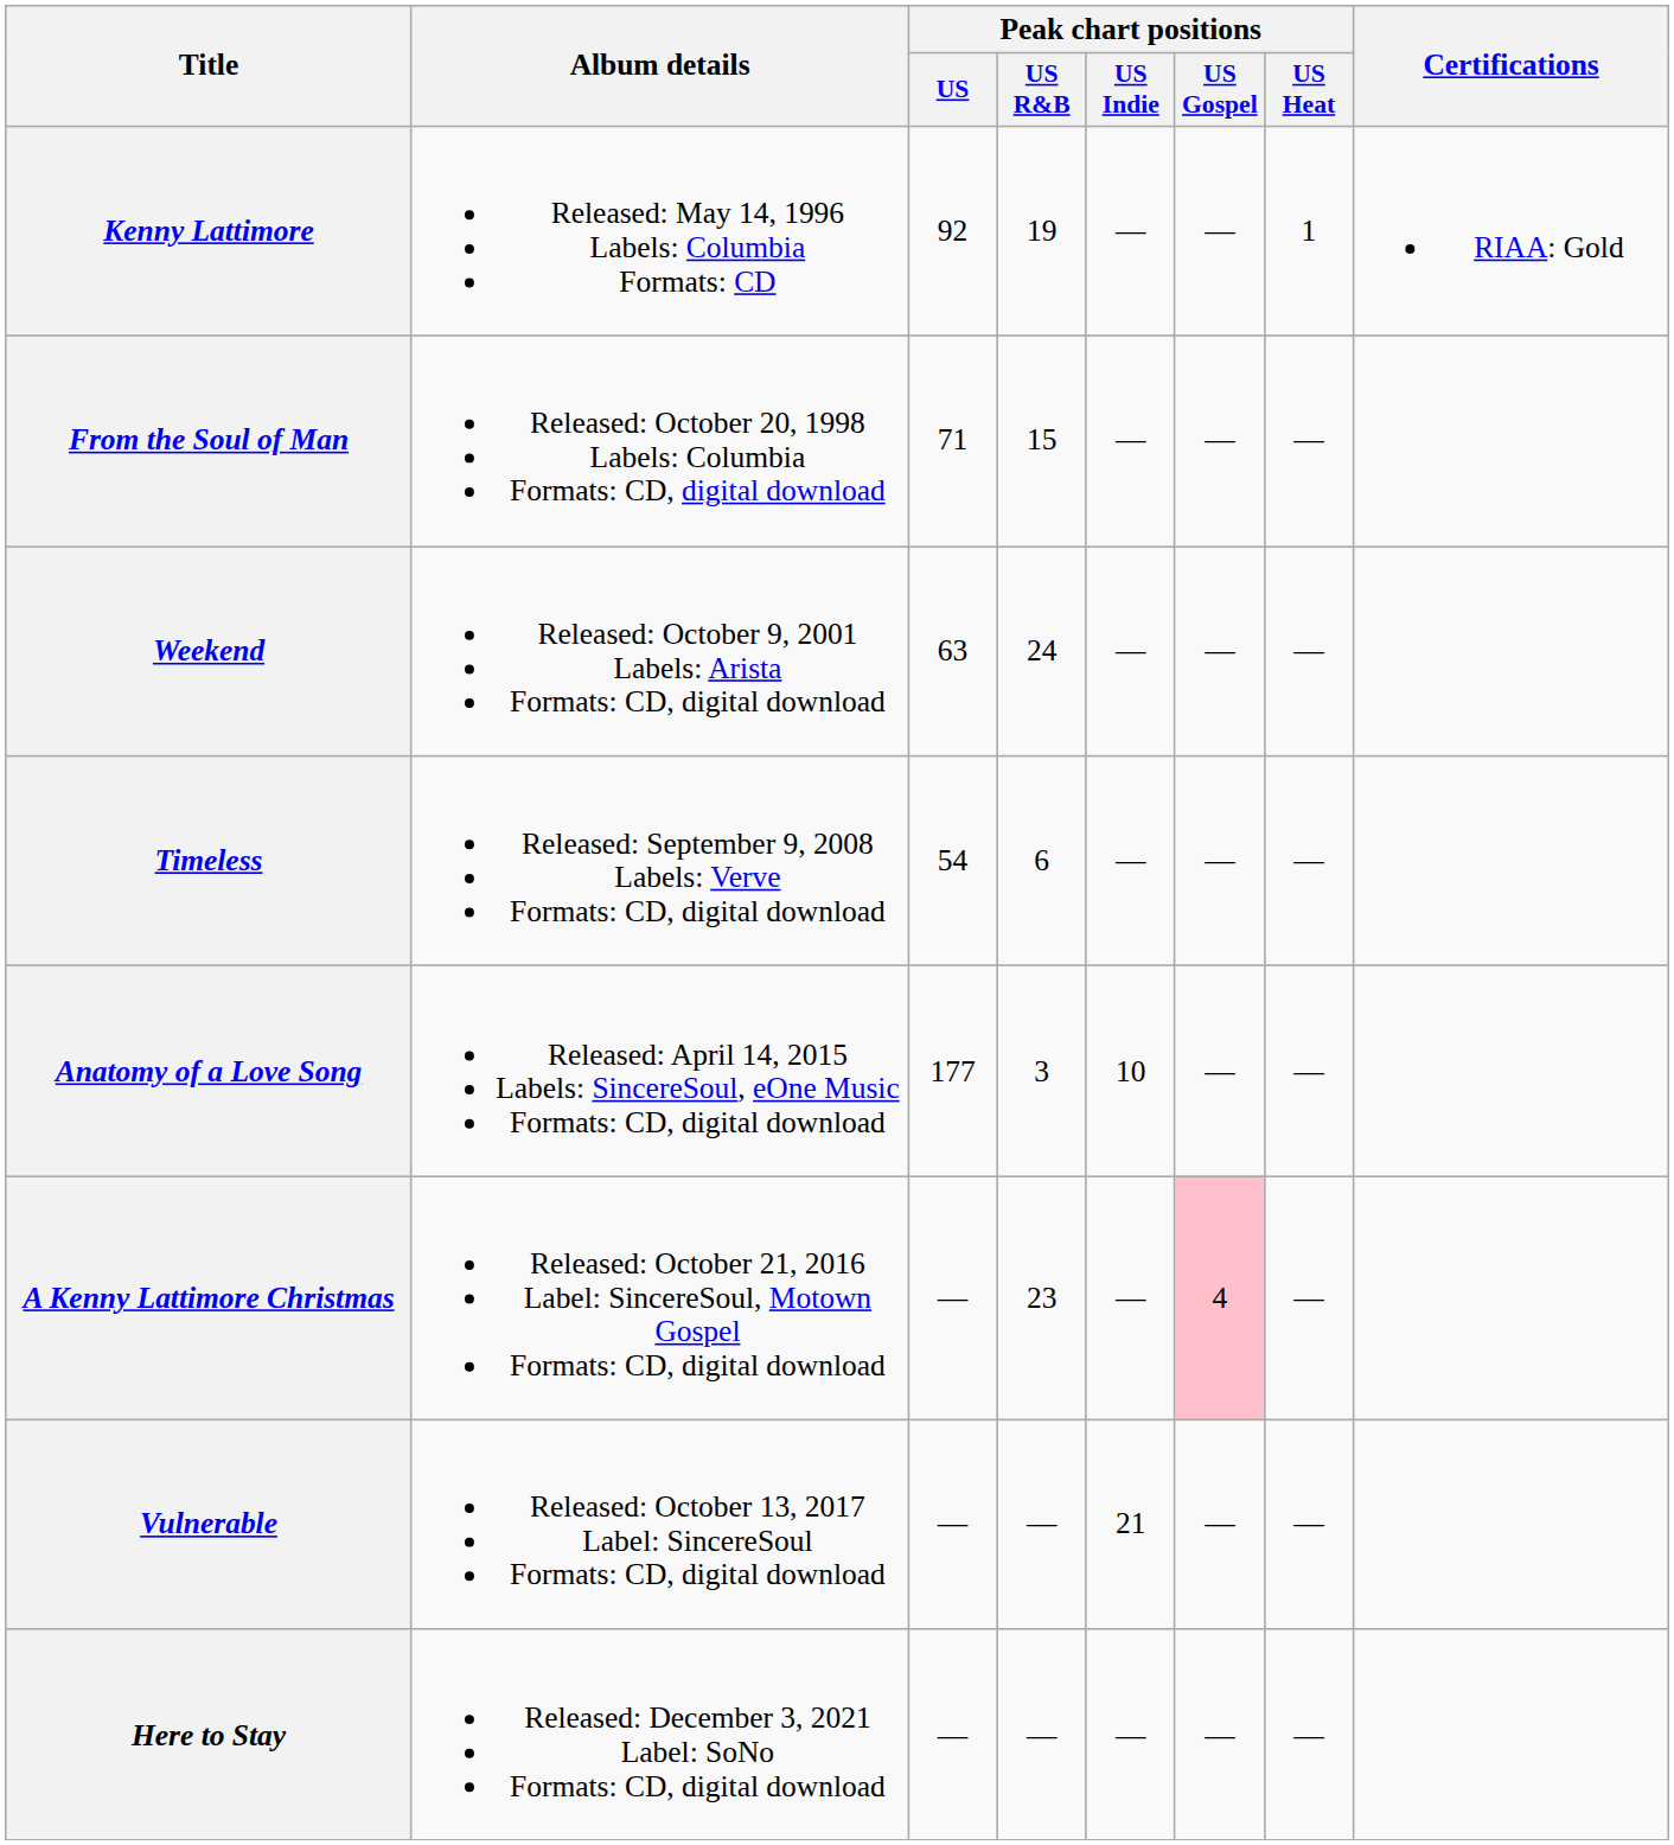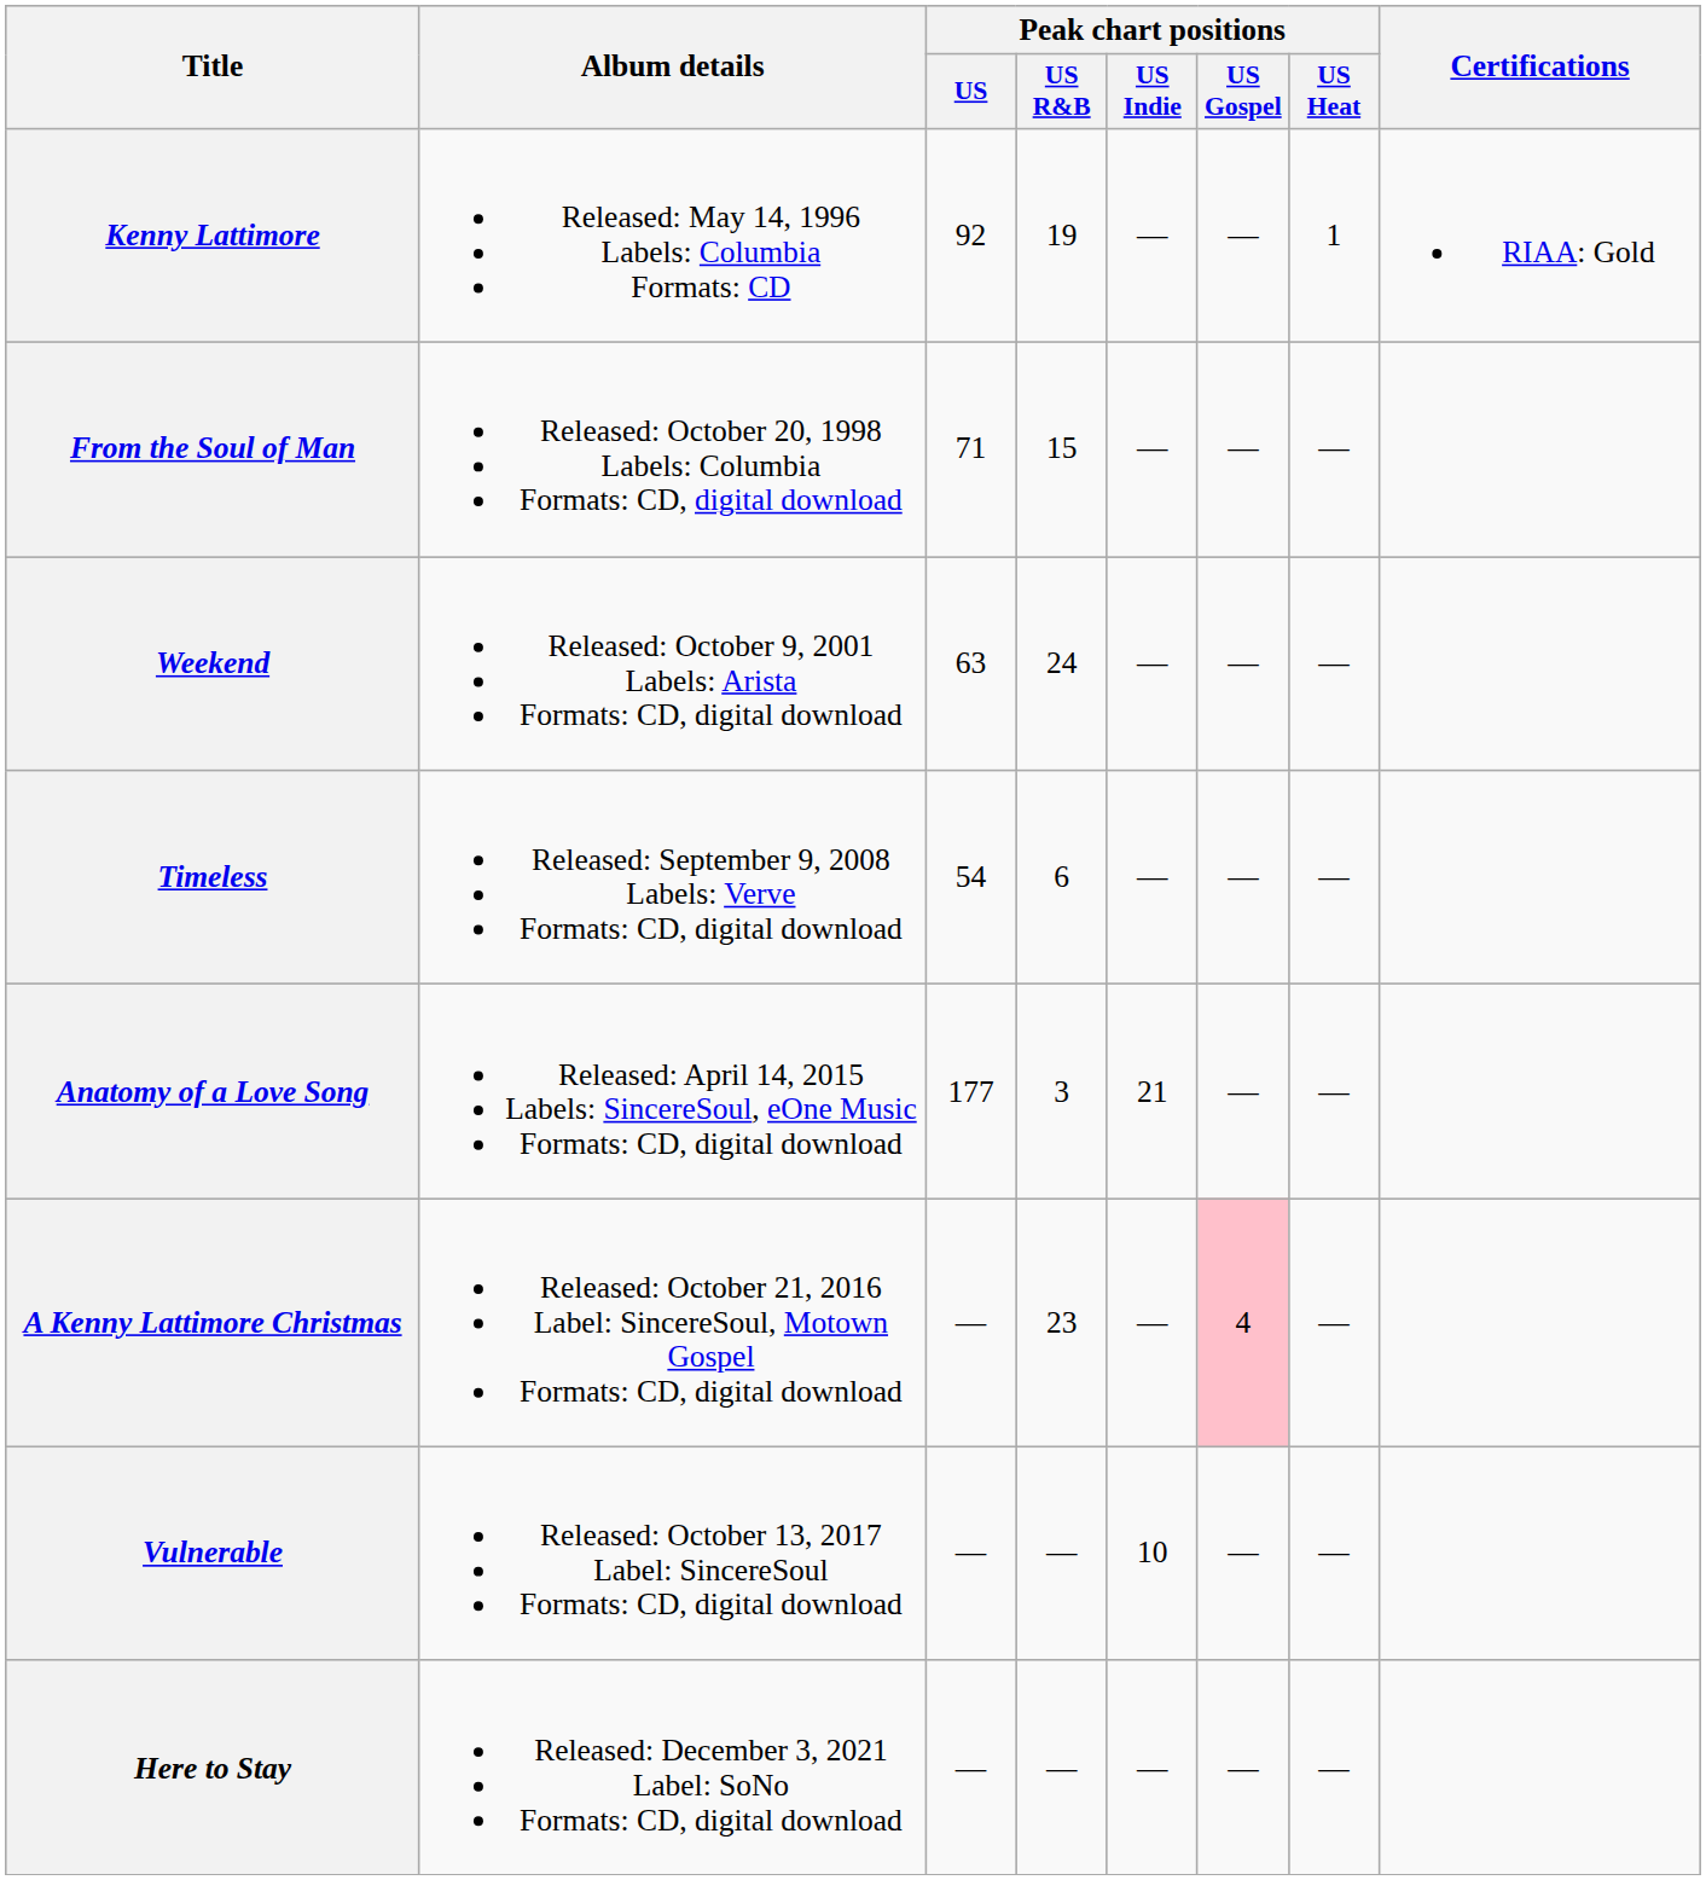Anatomy of a Love Song | Peak chart positions / US Indie: 10 -> 21
Vulnerable | Peak chart positions / US Indie: 21 -> 10
